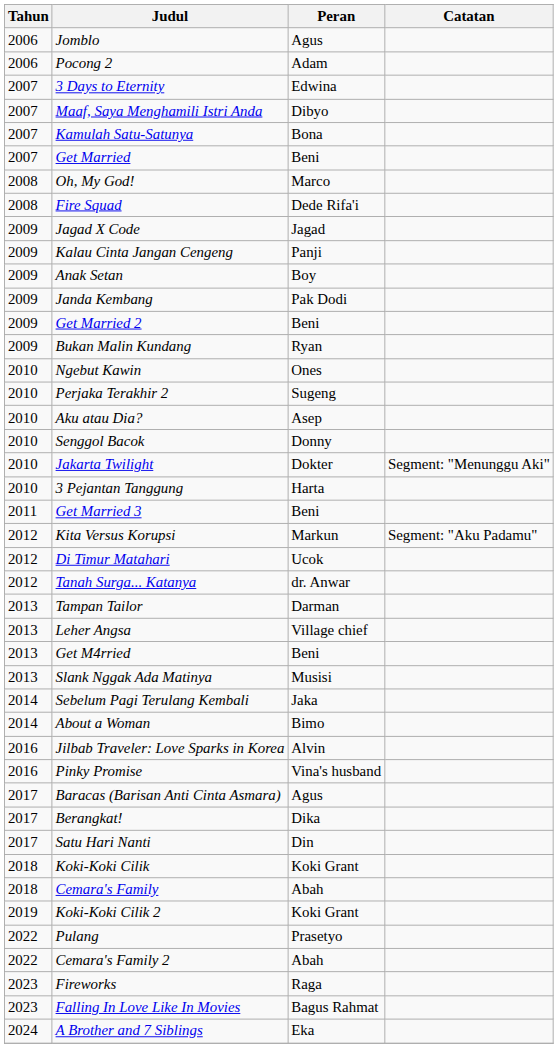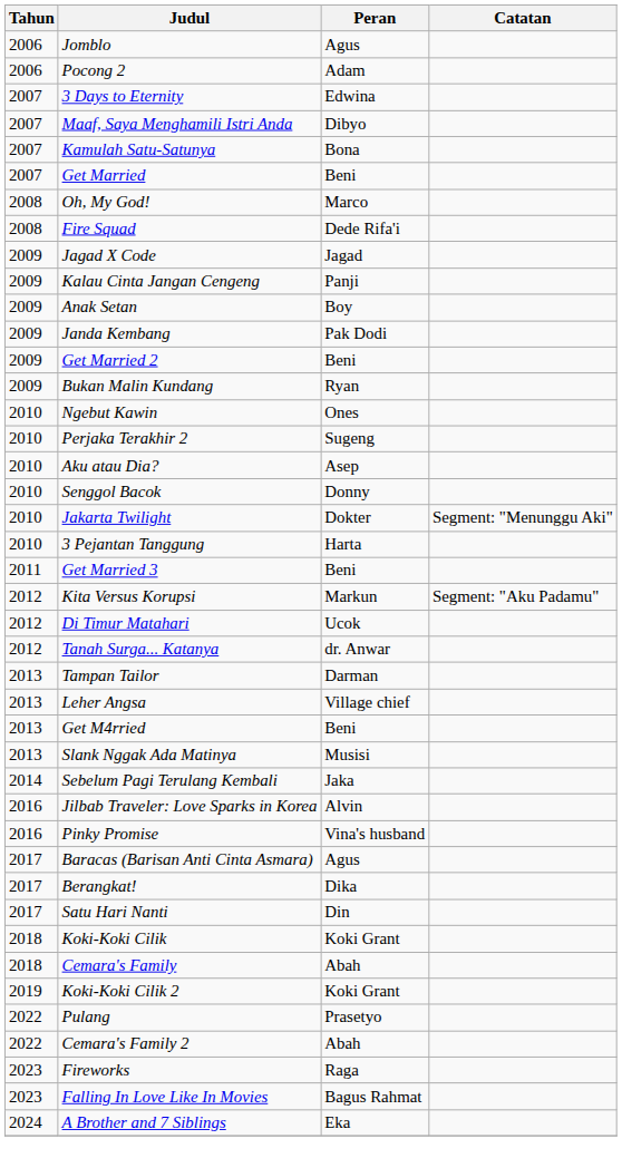- row: 2014 | About a Woman | Bimo
